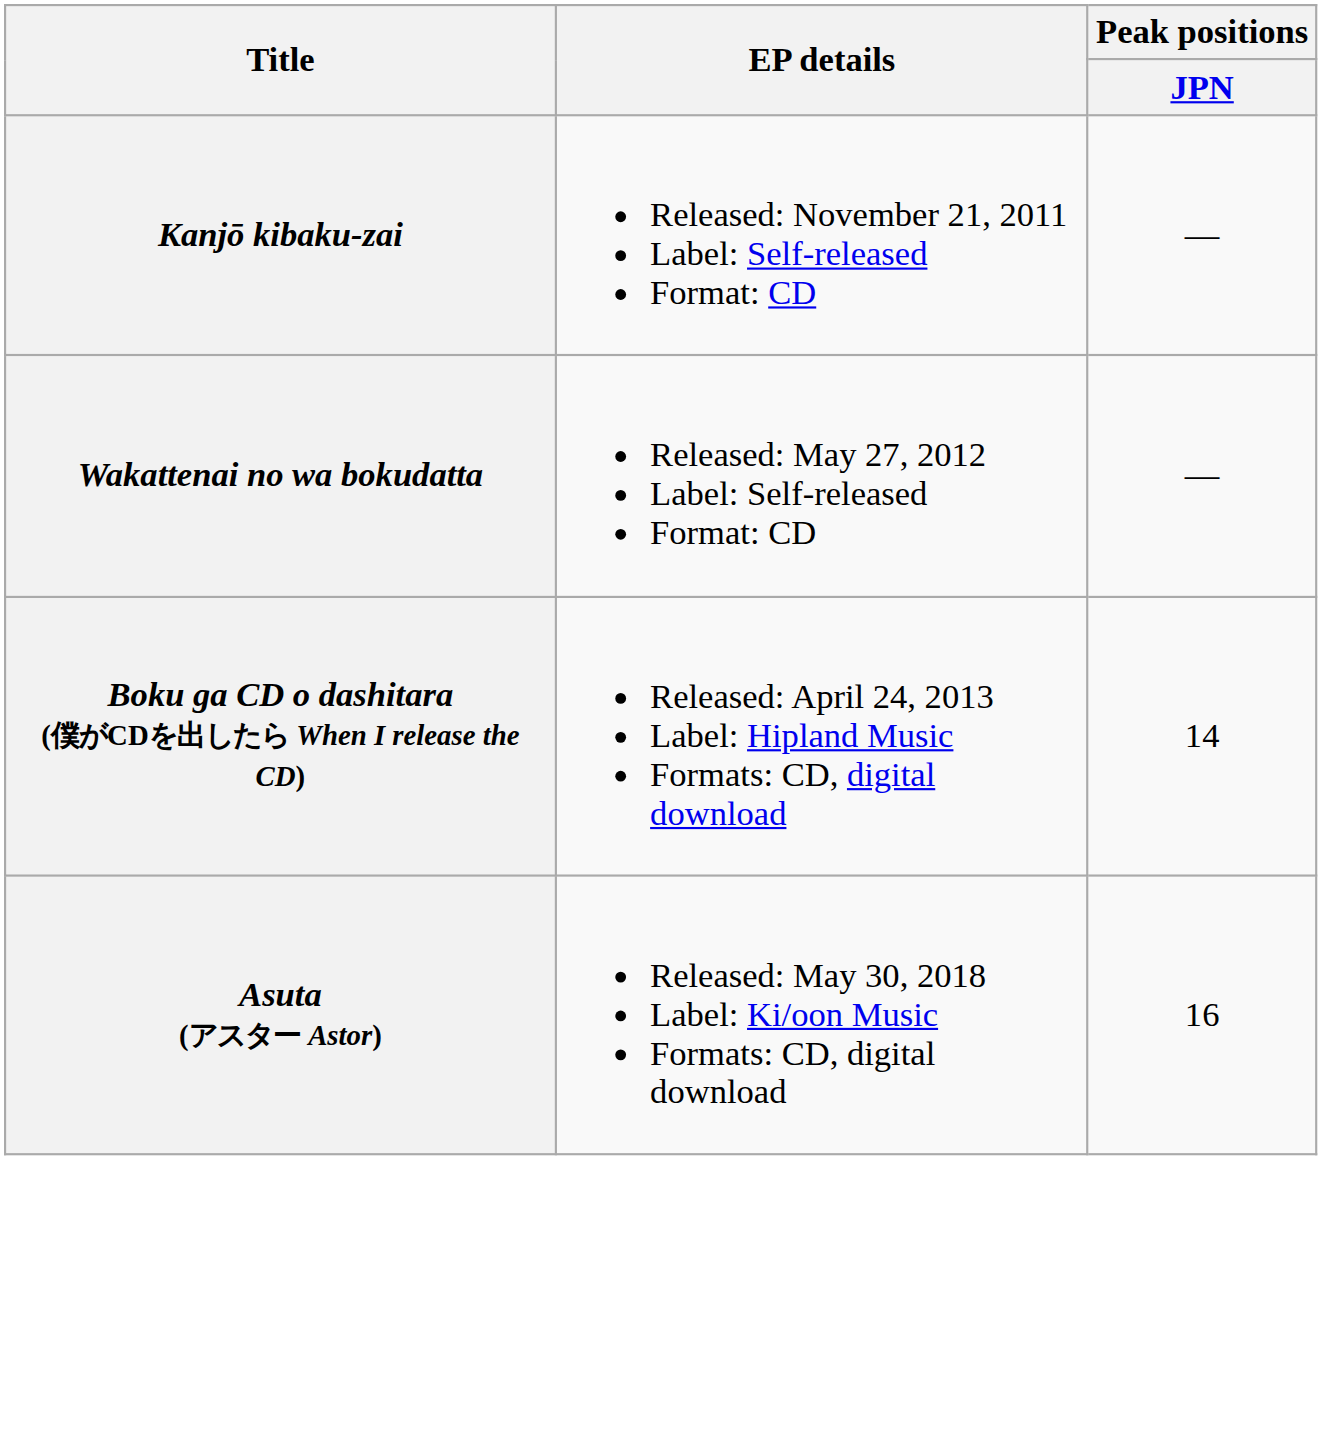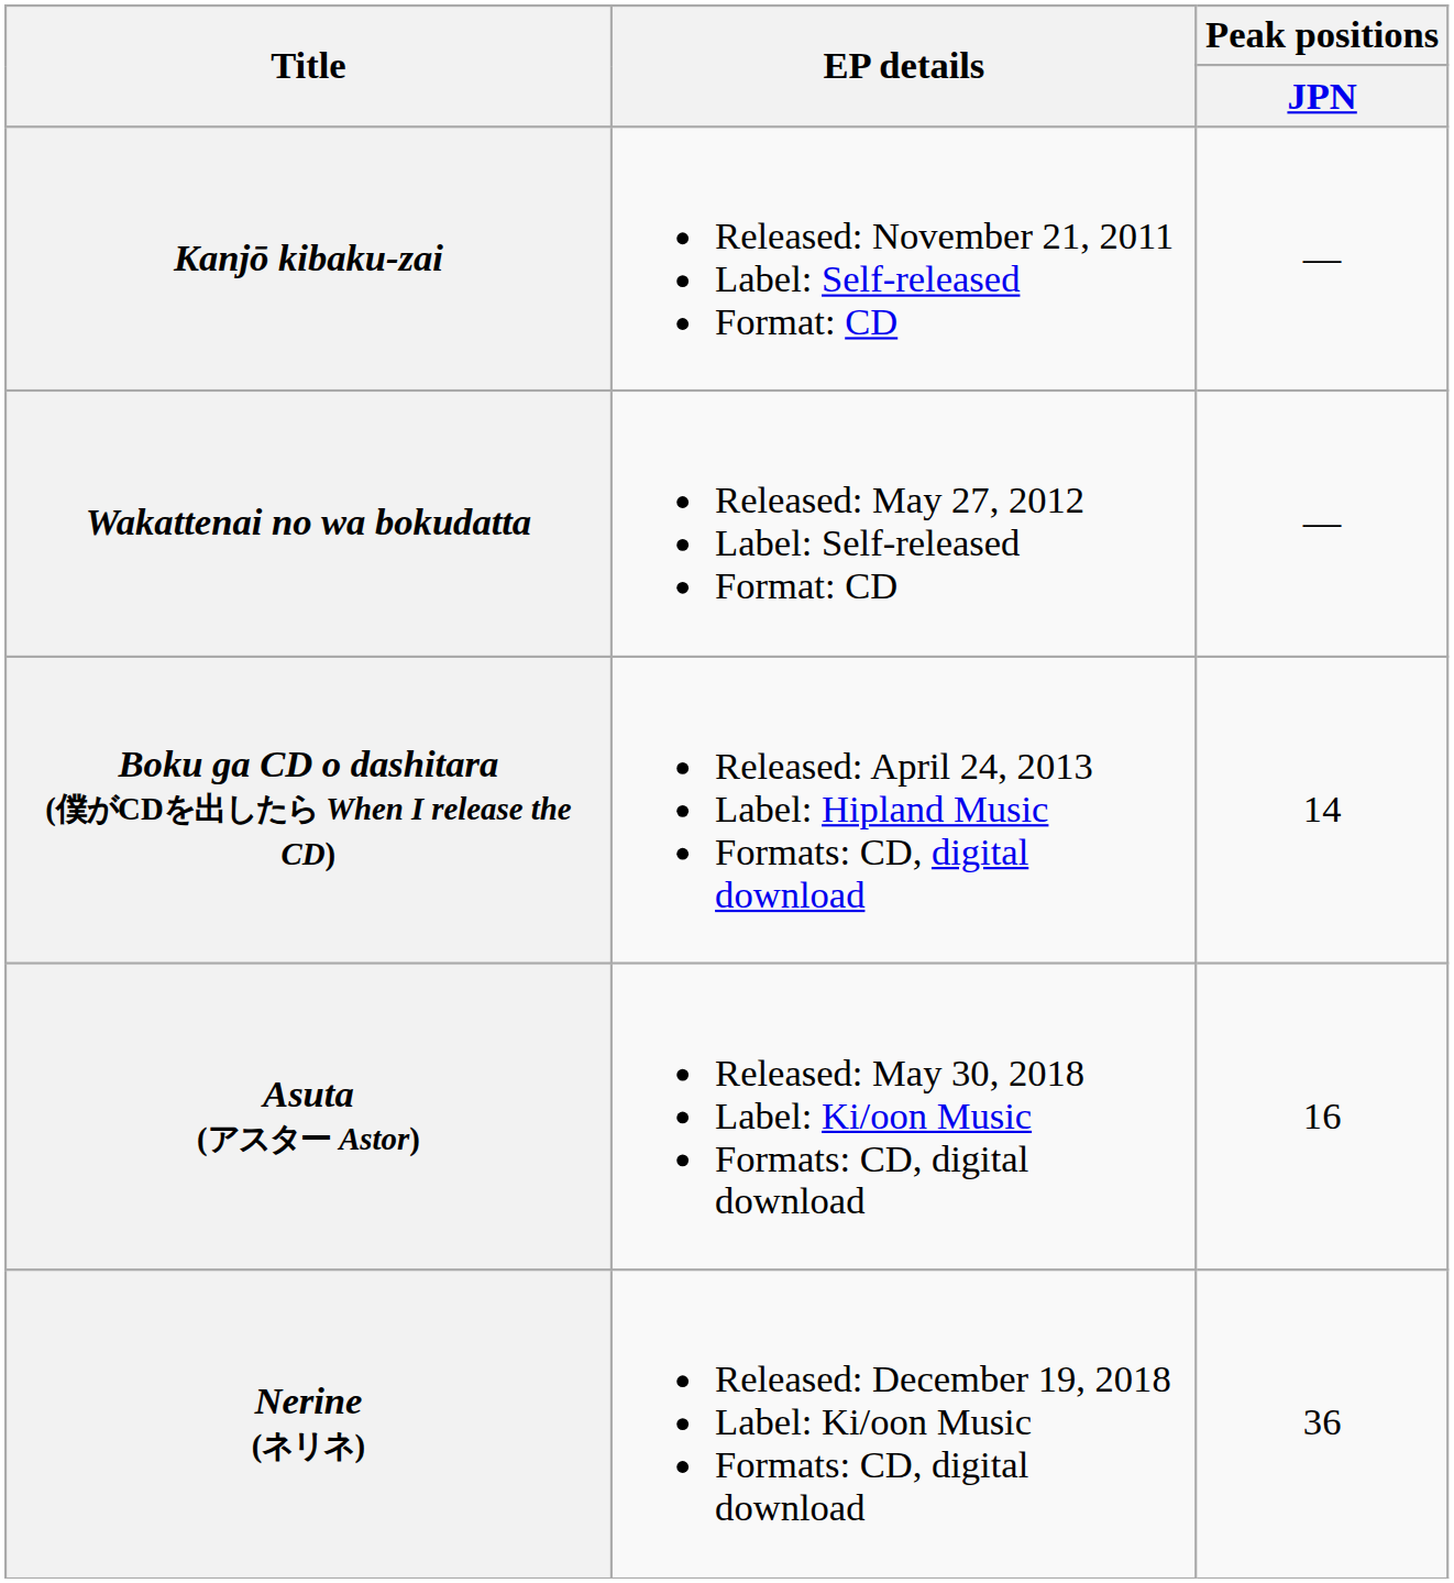+ row: Nerine (ネリネ) | Released: December 19, 2018 Label: Ki/oon Music Formats: CD, digital download | 36
